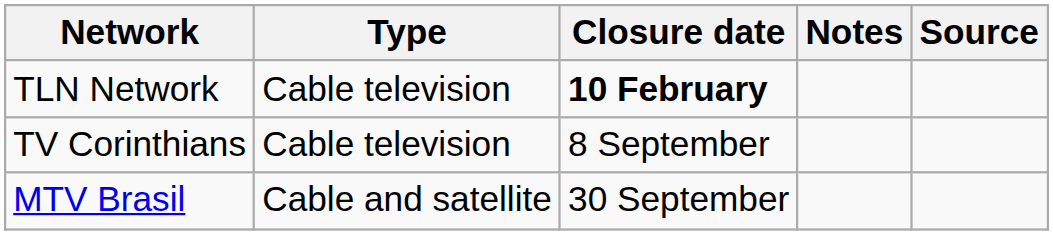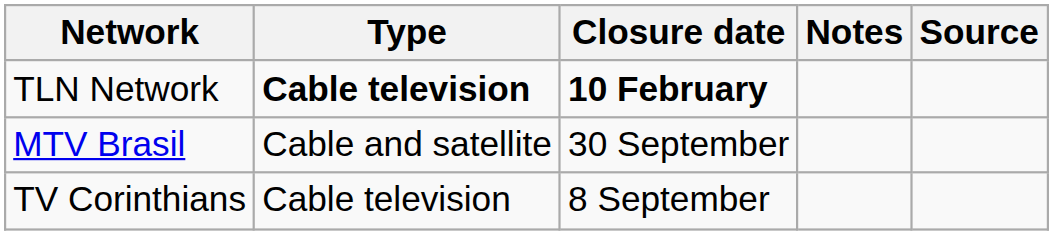TLN Network | Type: normal -> bold
rows swapped: TV Corinthians <-> MTV Brasil
